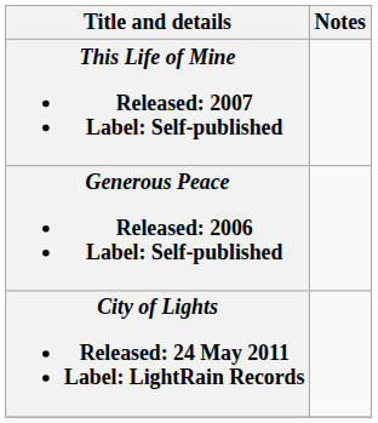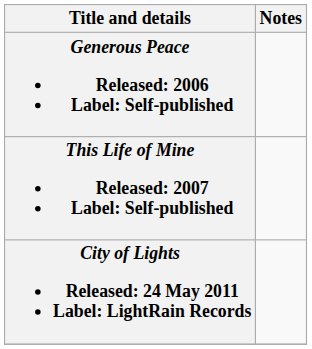rows swapped: Generous Peace Released: 2006 Label: Self-published <-> This Life of Mine Released: 2007 Label: Self-published
